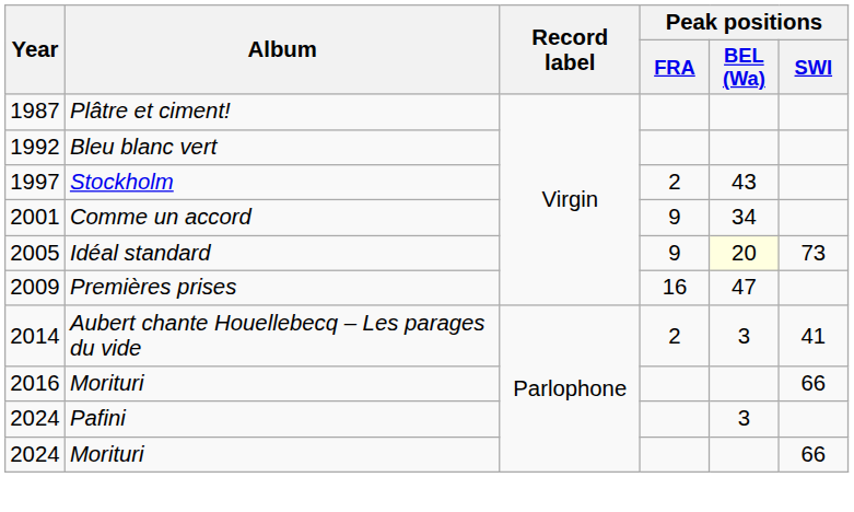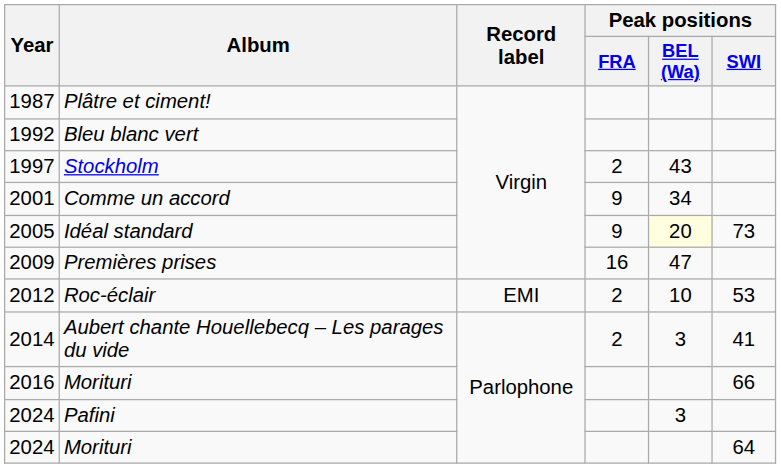+ row: 2012 | Roc-éclair | EMI | 2 | 10 | 53
2024 / Morituri | Peak positions / SWI: 66 -> 64
